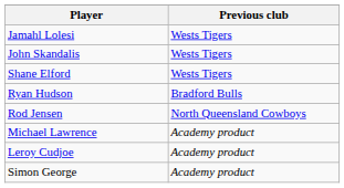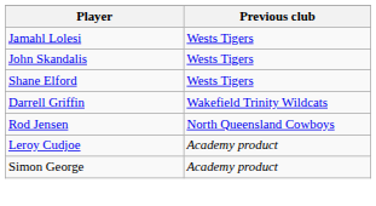- row: Ryan Hudson | Bradford Bulls
+ row: Darrell Griffin | Wakefield Trinity Wildcats
- row: Michael Lawrence | Academy product
